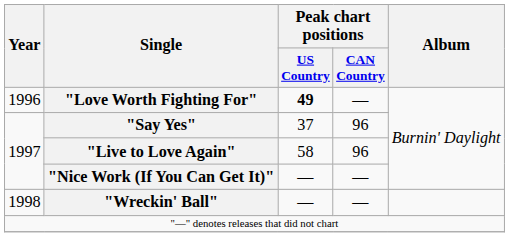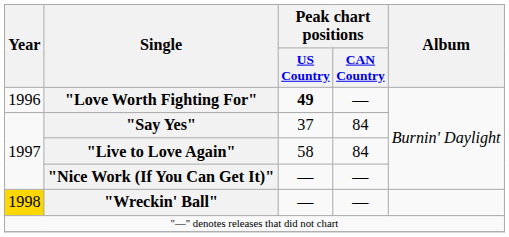"Say Yes" | Peak chart positions / CAN Country: 96 -> 84
"Live to Love Again" | Peak chart positions / CAN Country: 96 -> 84
"Wreckin' Ball" | Year: no background -> gold background
